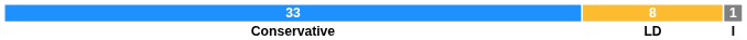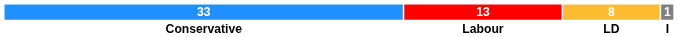+ column: 13 | Labour
